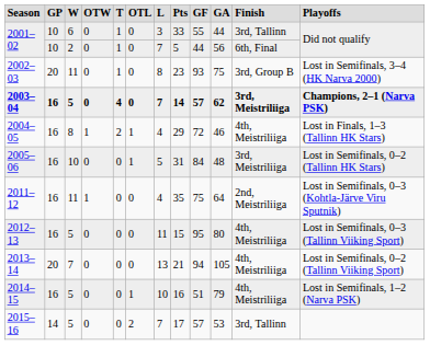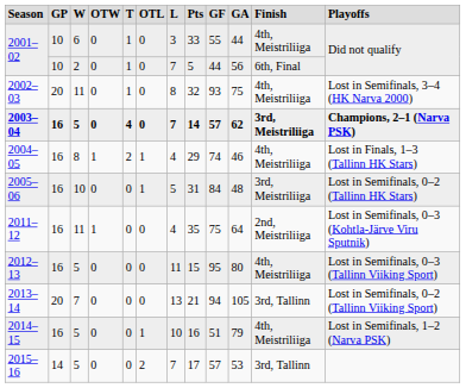2001–02 / 6 | column 11: 3rd, Tallinn -> 4th, Meistriliiga
2002–03 | column 8: 23 -> 32
2002–03 | column 11: 3rd, Group B -> 4th, Meistriliiga
2004–05 | column 9: 72 -> 74
2013–14 | column 11: 4th, Meistriliiga -> 3rd, Tallinn
